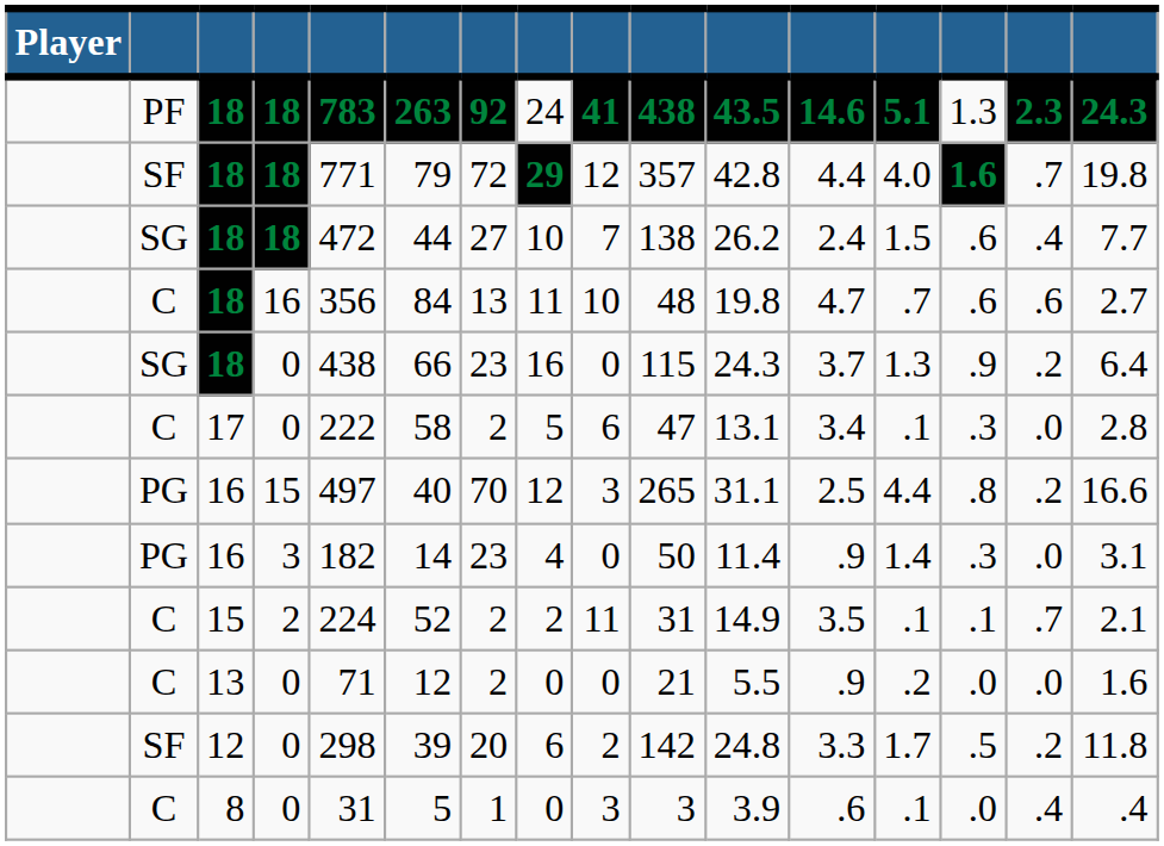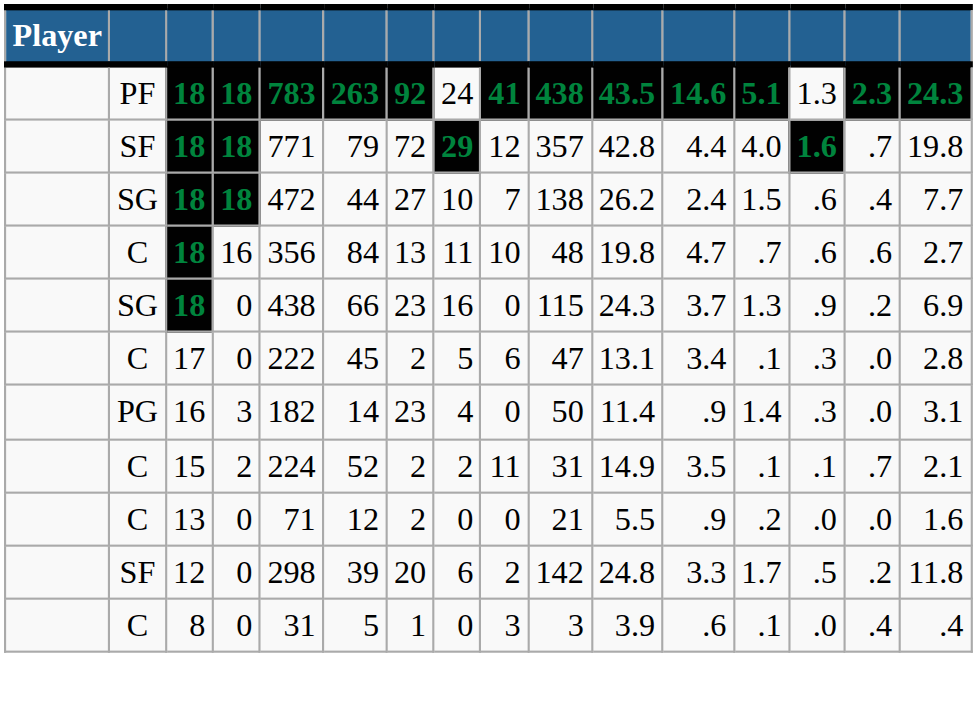18 / 0 | column 16: 6.4 -> 6.9
17 | column 6: 58 -> 45
- row: PG | 16 | 15 | 497 | 40 | 70 | 12 | 3 | 265 | 31.1 | 2.5 | 4.4 | .8 | .2 | 16.6
